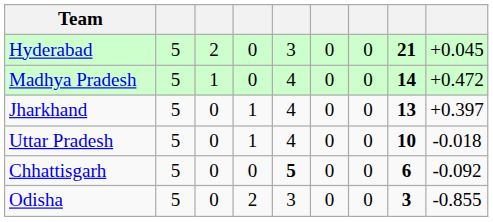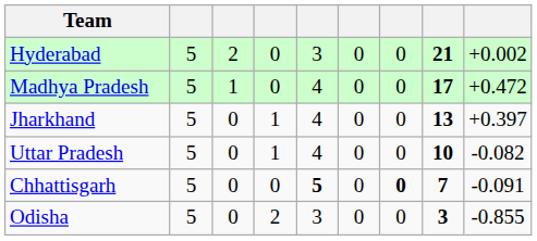Hyderabad | column 9: +0.045 -> +0.002
Madhya Pradesh | column 8: 14 -> 17
Uttar Pradesh | column 9: -0.018 -> -0.082
Chhattisgarh | column 7: normal -> bold
Chhattisgarh | column 8: 6 -> 7
Chhattisgarh | column 9: -0.092 -> -0.091
